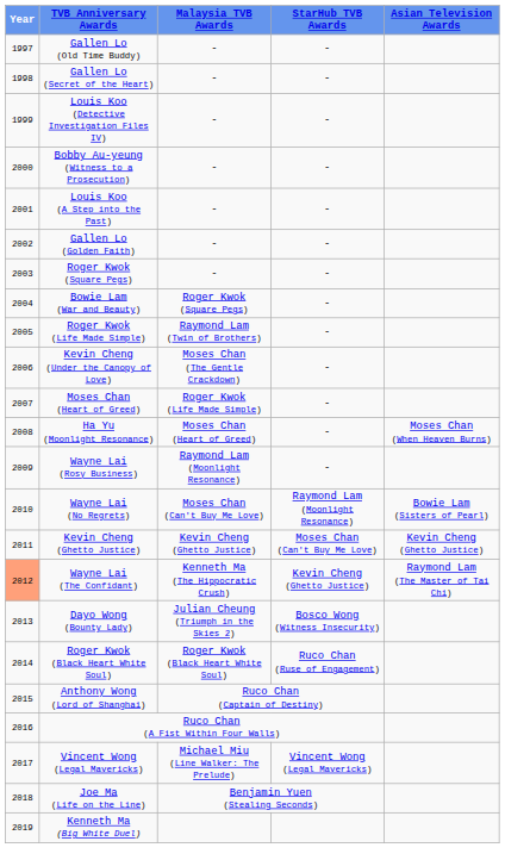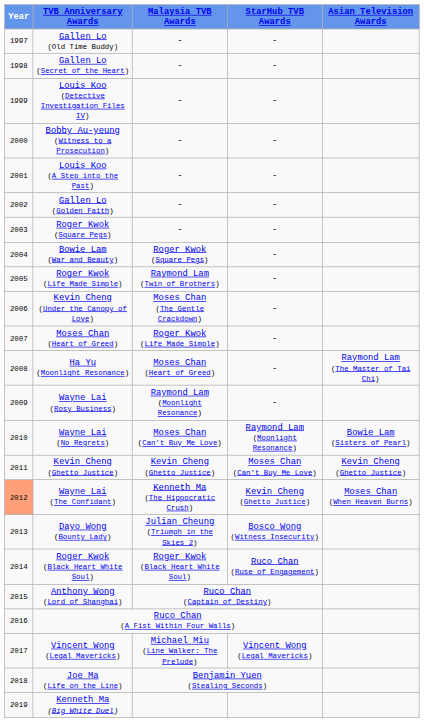Ha Yu (Moonlight Resonance) | Asian Television Awards: Moses Chan (When Heaven Burns) -> Raymond Lam (The Master of Tai Chi)
Wayne Lai (The Confidant) | Asian Television Awards: Raymond Lam (The Master of Tai Chi) -> Moses Chan (When Heaven Burns)
